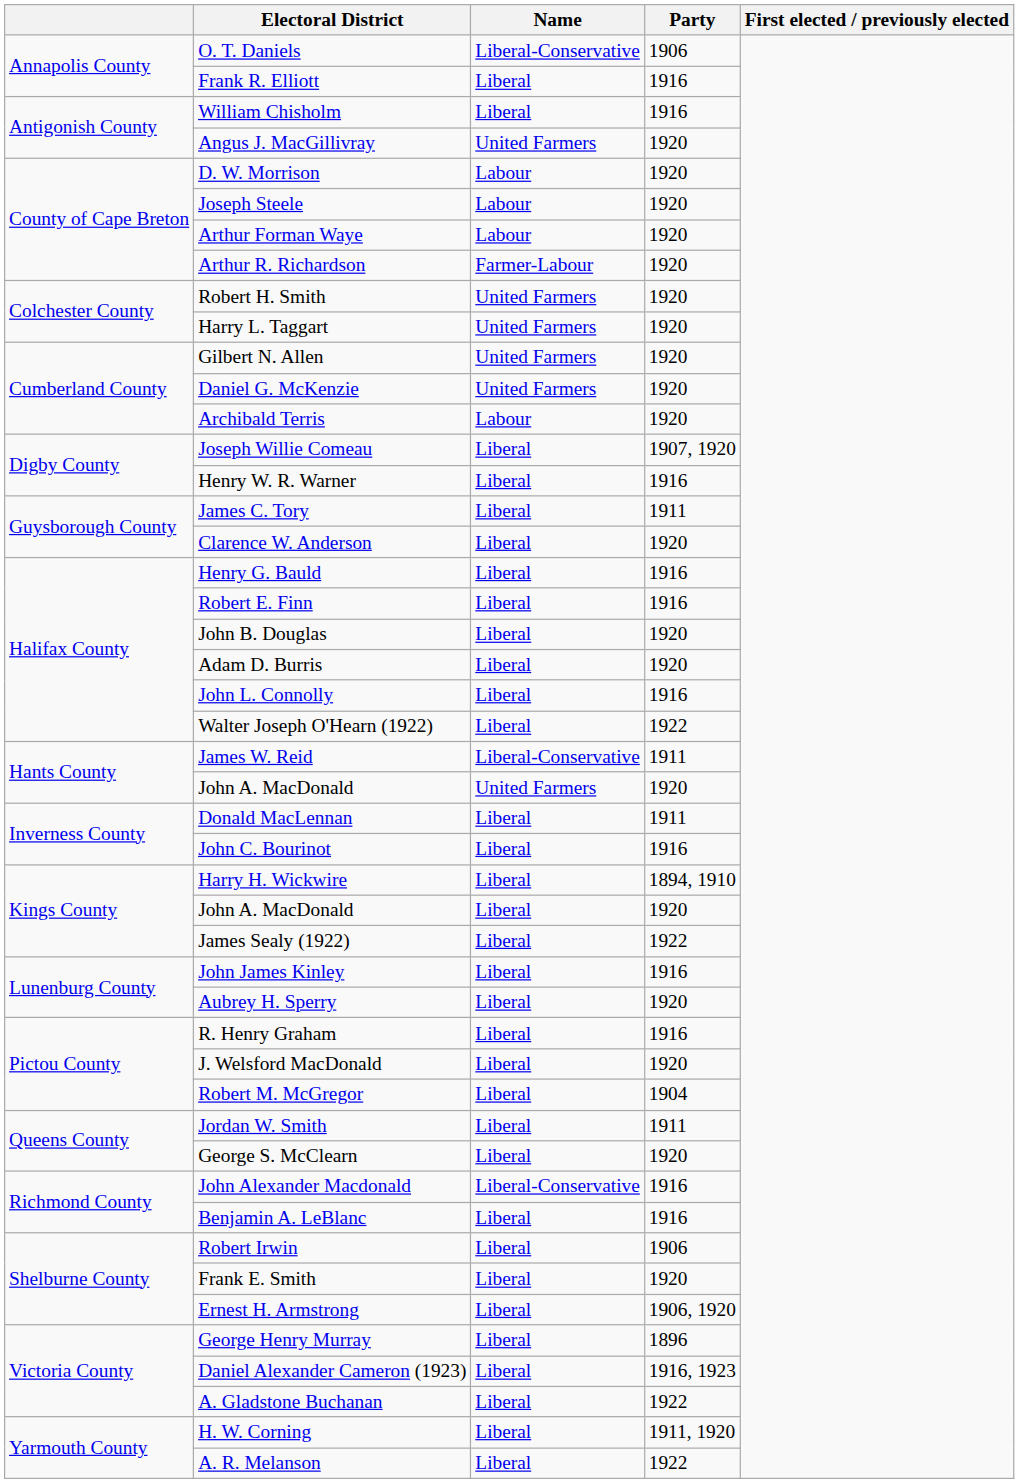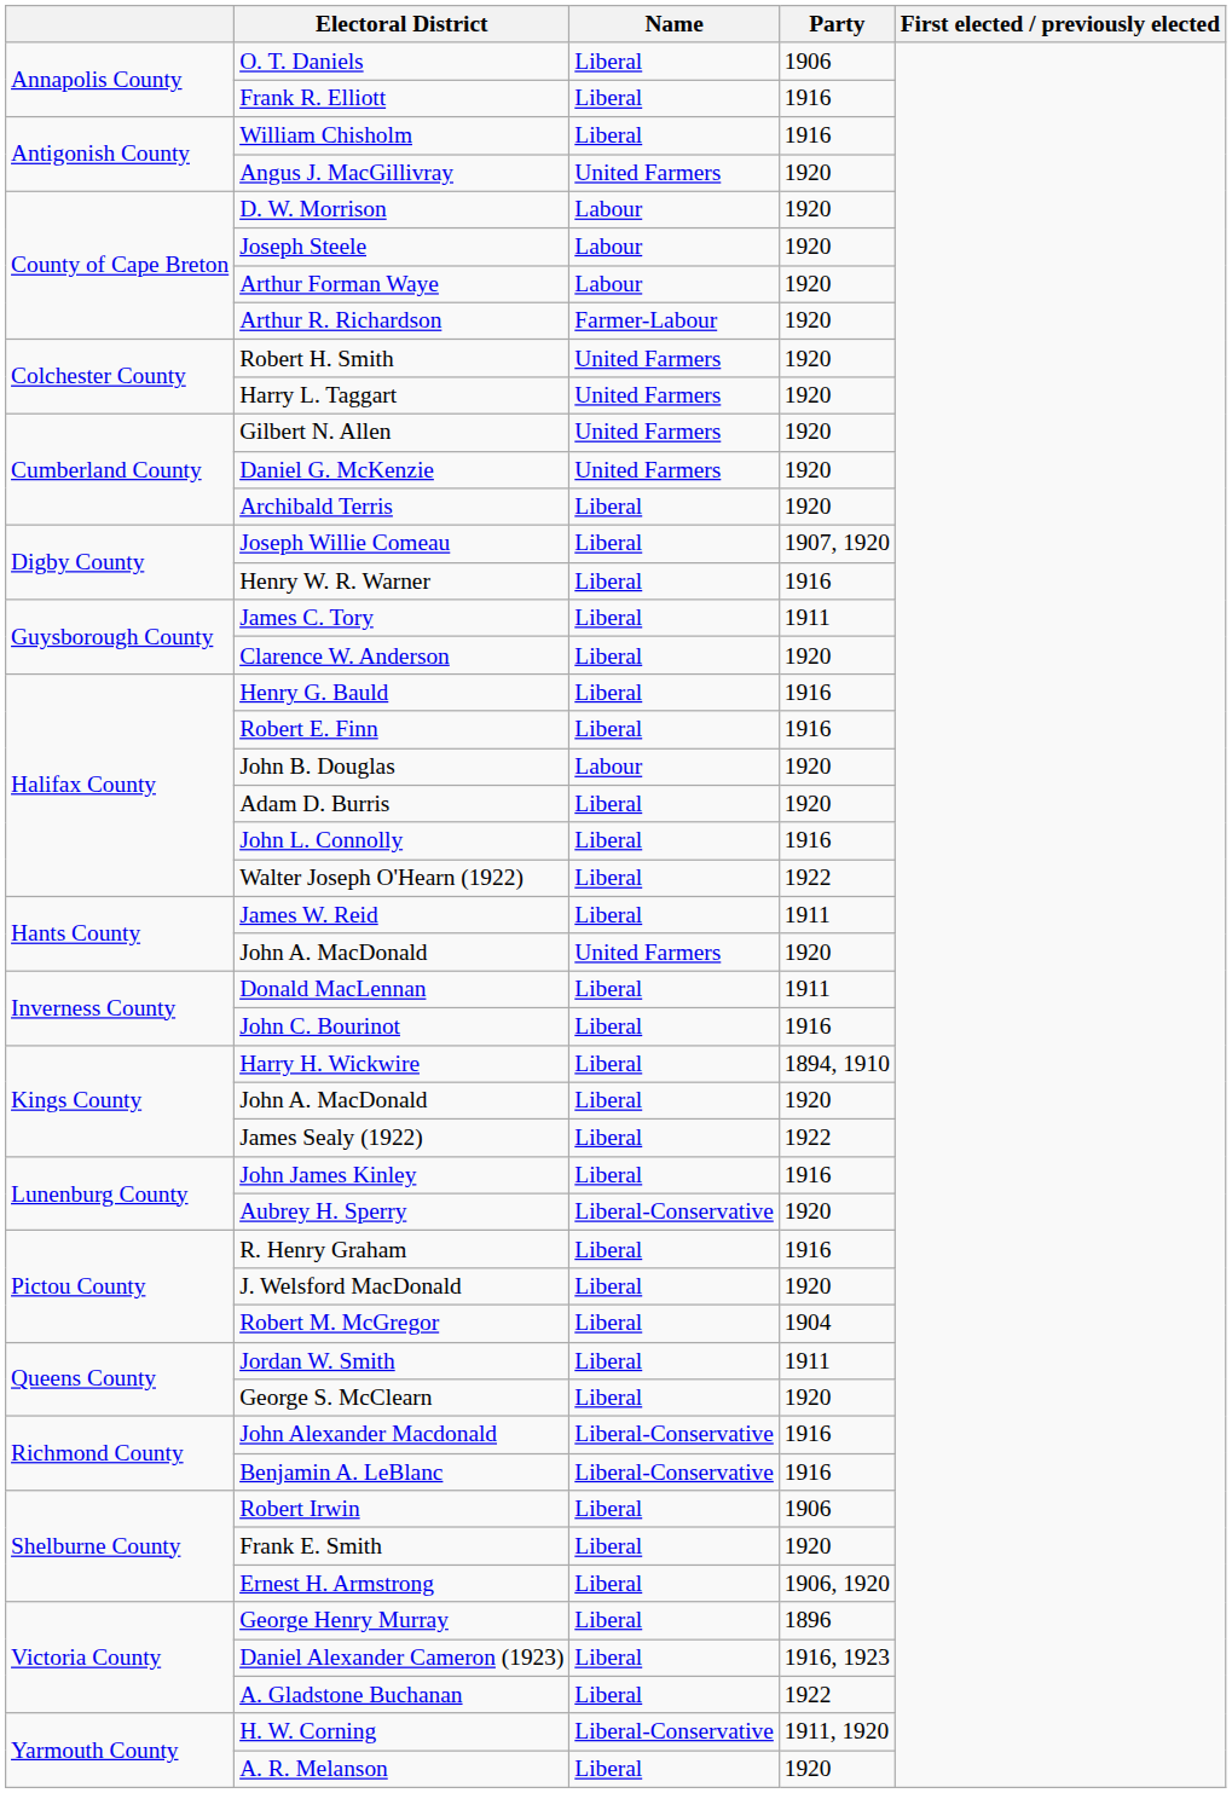O. T. Daniels | Name: Liberal-Conservative -> Liberal
Archibald Terris | Name: Labour -> Liberal
John B. Douglas | Name: Liberal -> Labour
James W. Reid | Name: Liberal-Conservative -> Liberal
Aubrey H. Sperry | Name: Liberal -> Liberal-Conservative
Benjamin A. LeBlanc | Name: Liberal -> Liberal-Conservative
H. W. Corning | Name: Liberal -> Liberal-Conservative
A. R. Melanson | Party: 1922 -> 1920
